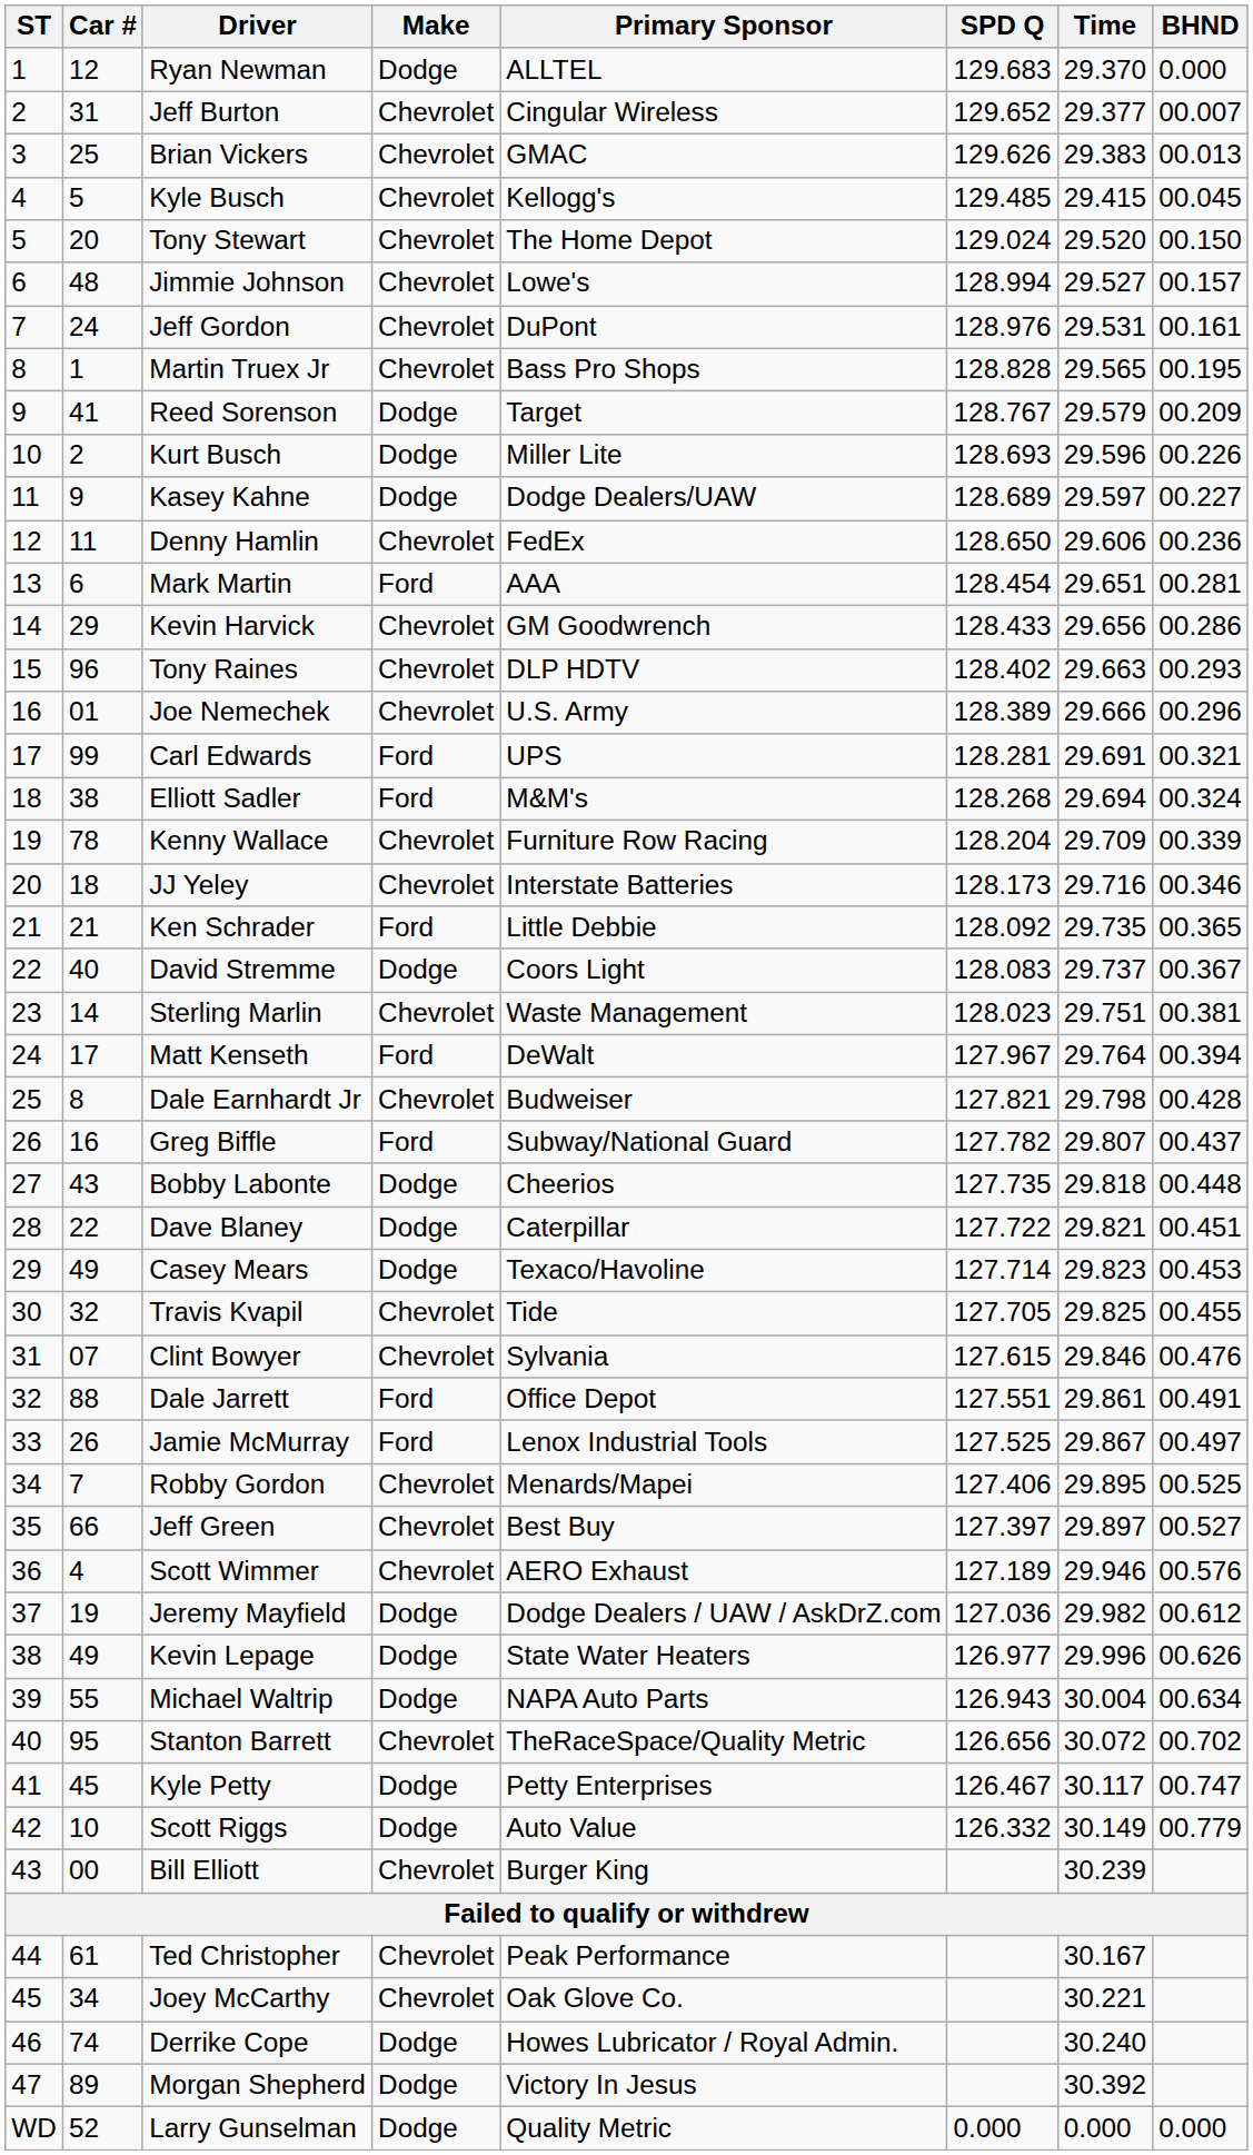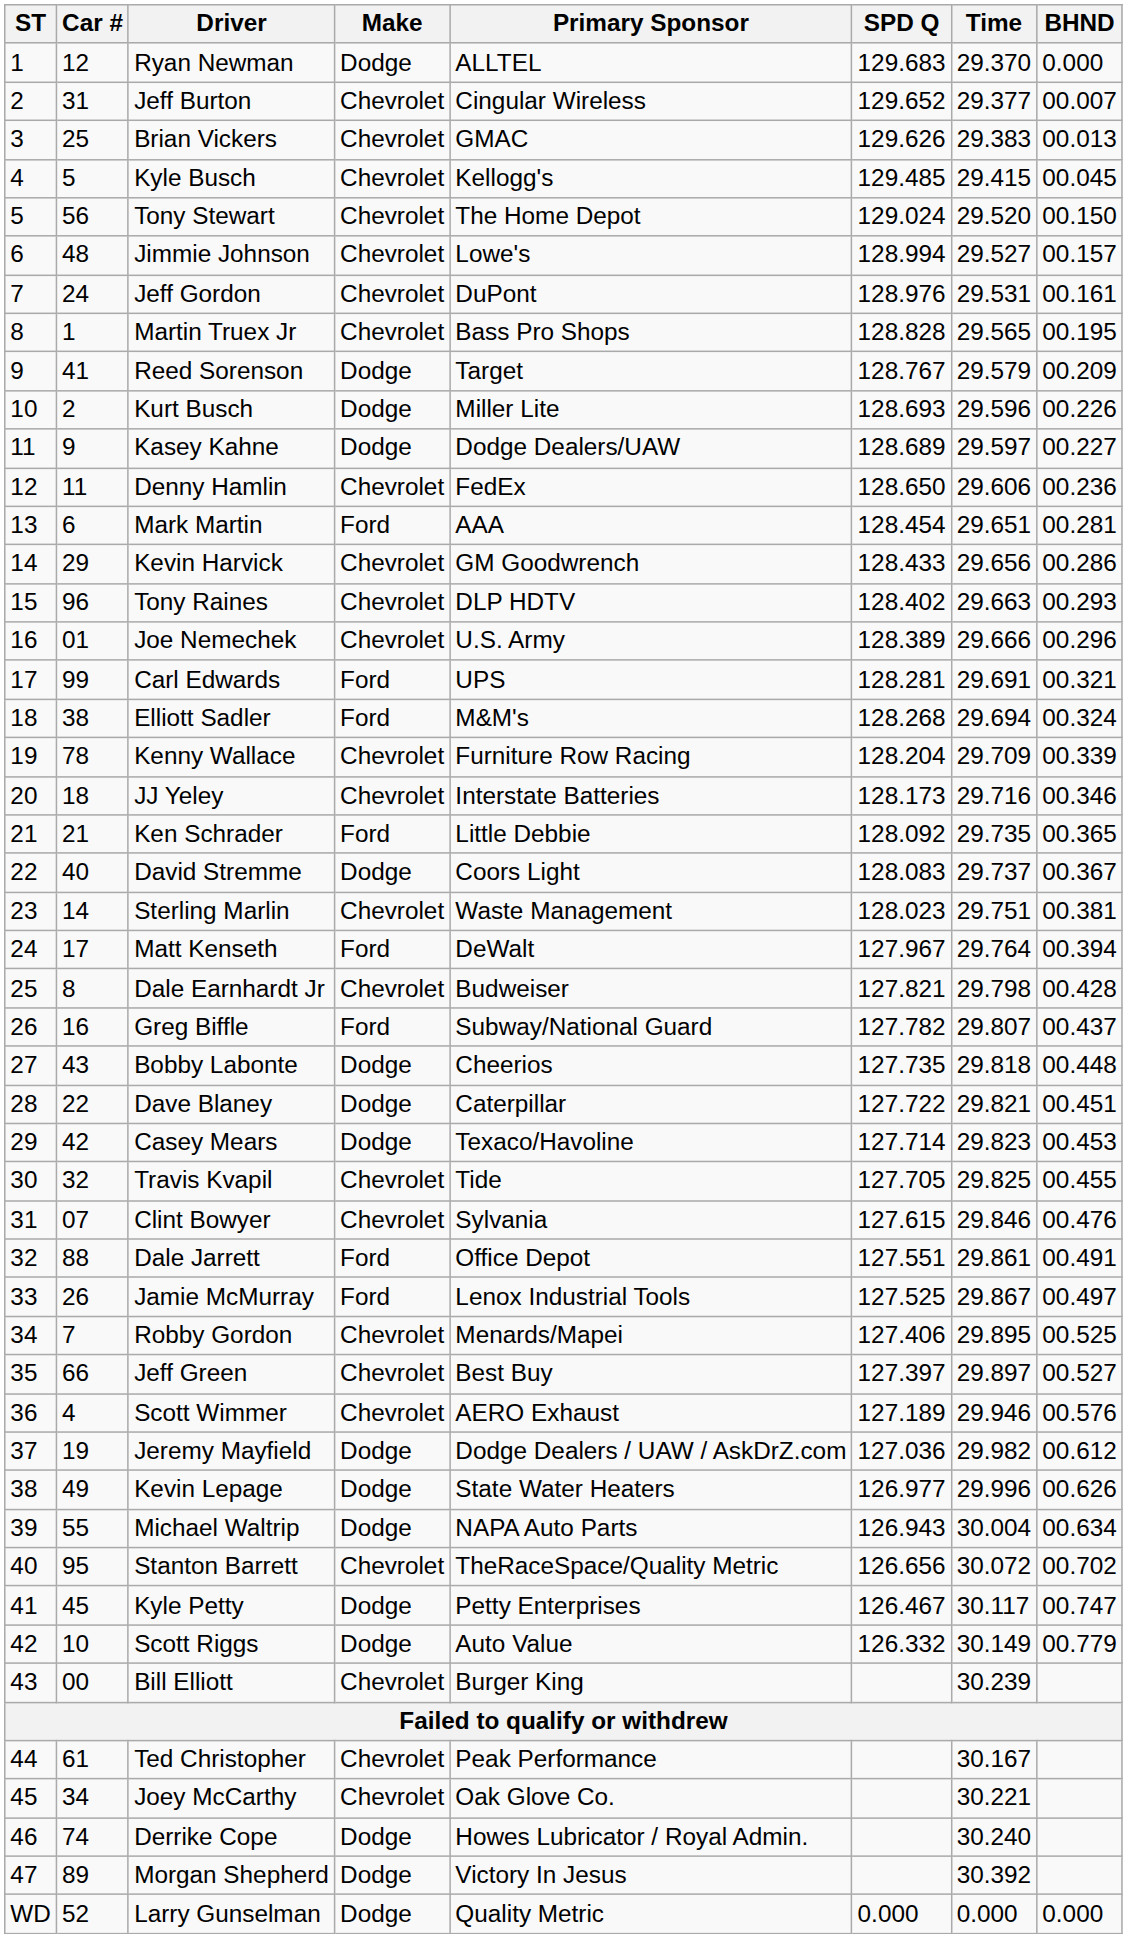Tony Stewart | Car #: 20 -> 56
Casey Mears | Car #: 49 -> 42
